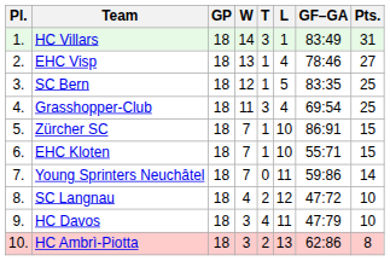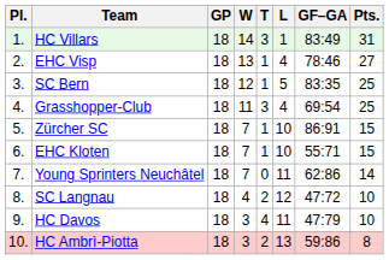Young Sprinters Neuchâtel | GF–GA: 59:86 -> 62:86
HC Ambrì-Piotta | GF–GA: 62:86 -> 59:86
